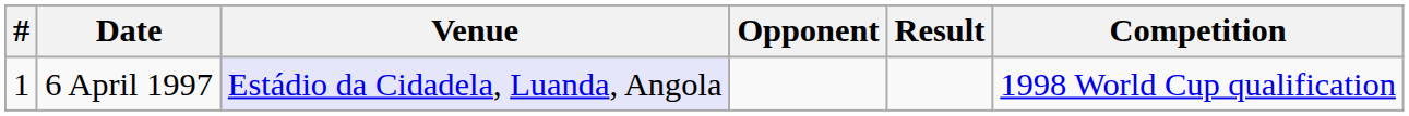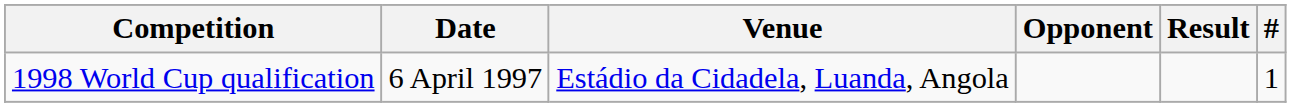columns swapped: # <-> Competition
6 April 1997 | Venue: lavender background -> no background
